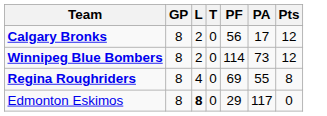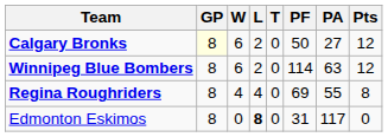+ column: W | 6 | 6 | 4 | 0
Calgary Bronks | GP: no background -> lightyellow background
Calgary Bronks | PF: 56 -> 50
Calgary Bronks | PA: 17 -> 27
Winnipeg Blue Bombers | PA: 73 -> 63
Edmonton Eskimos | PF: 29 -> 31
